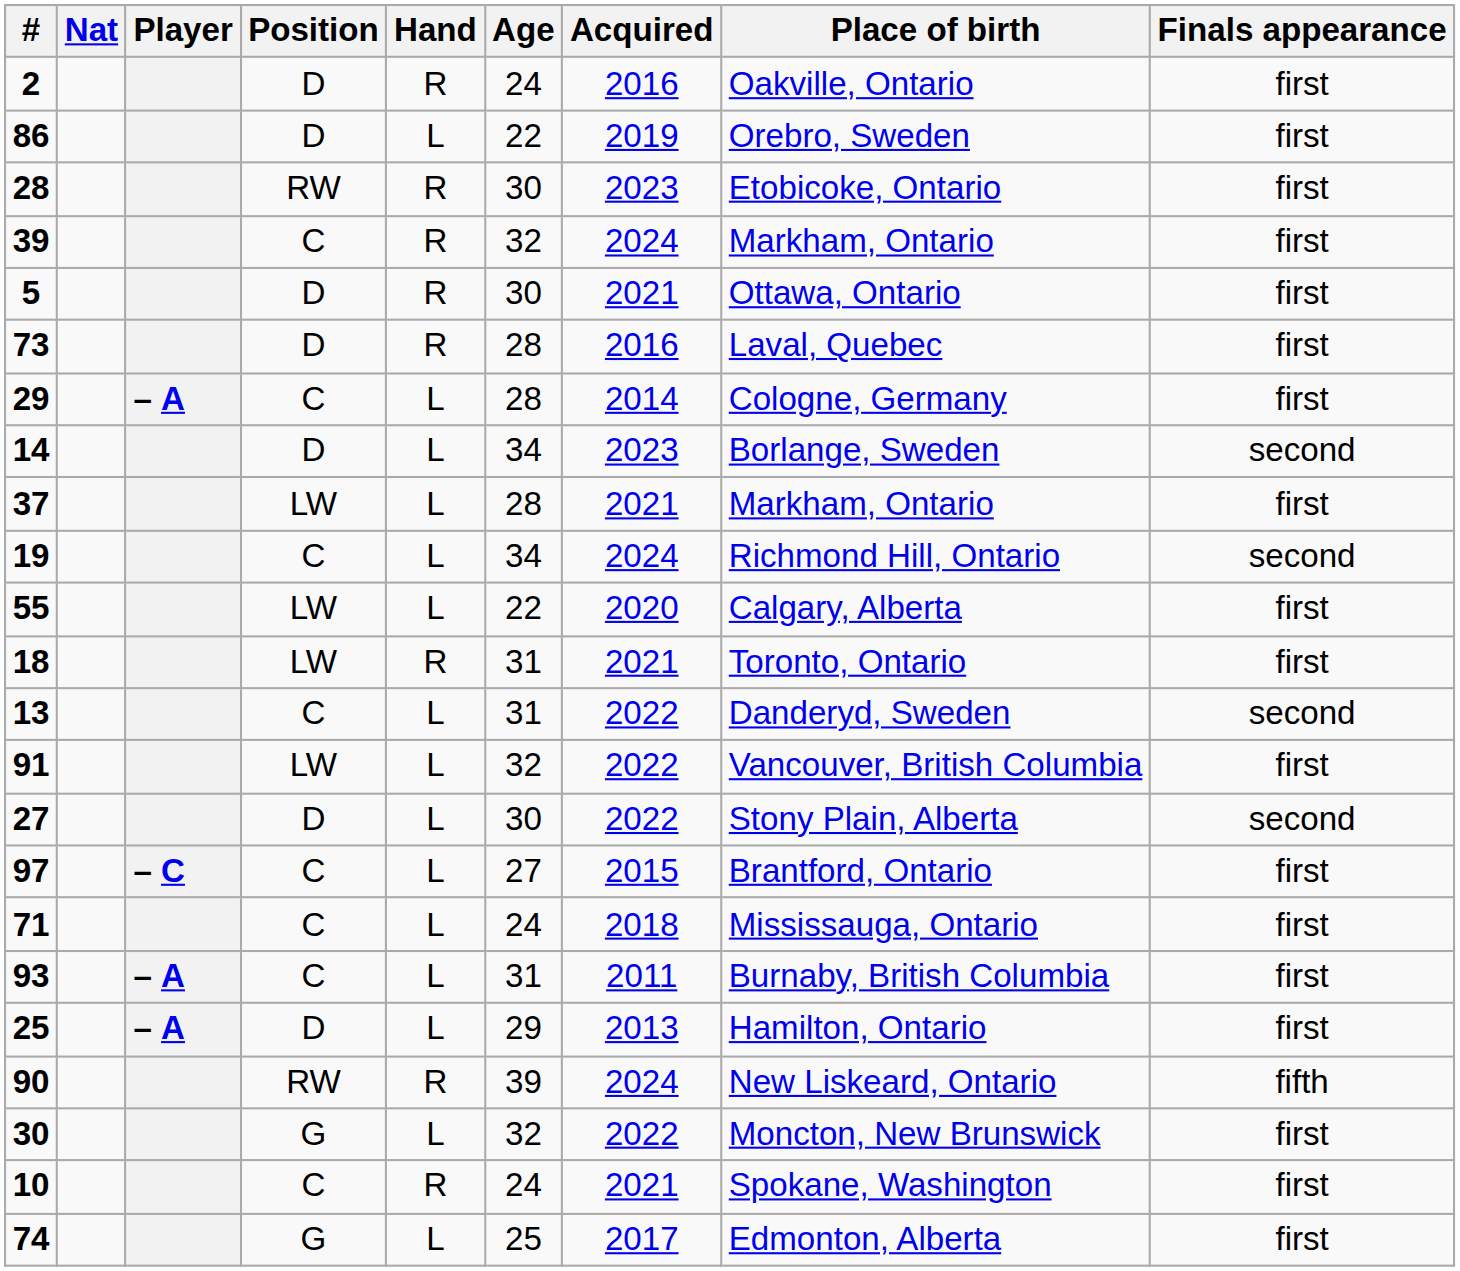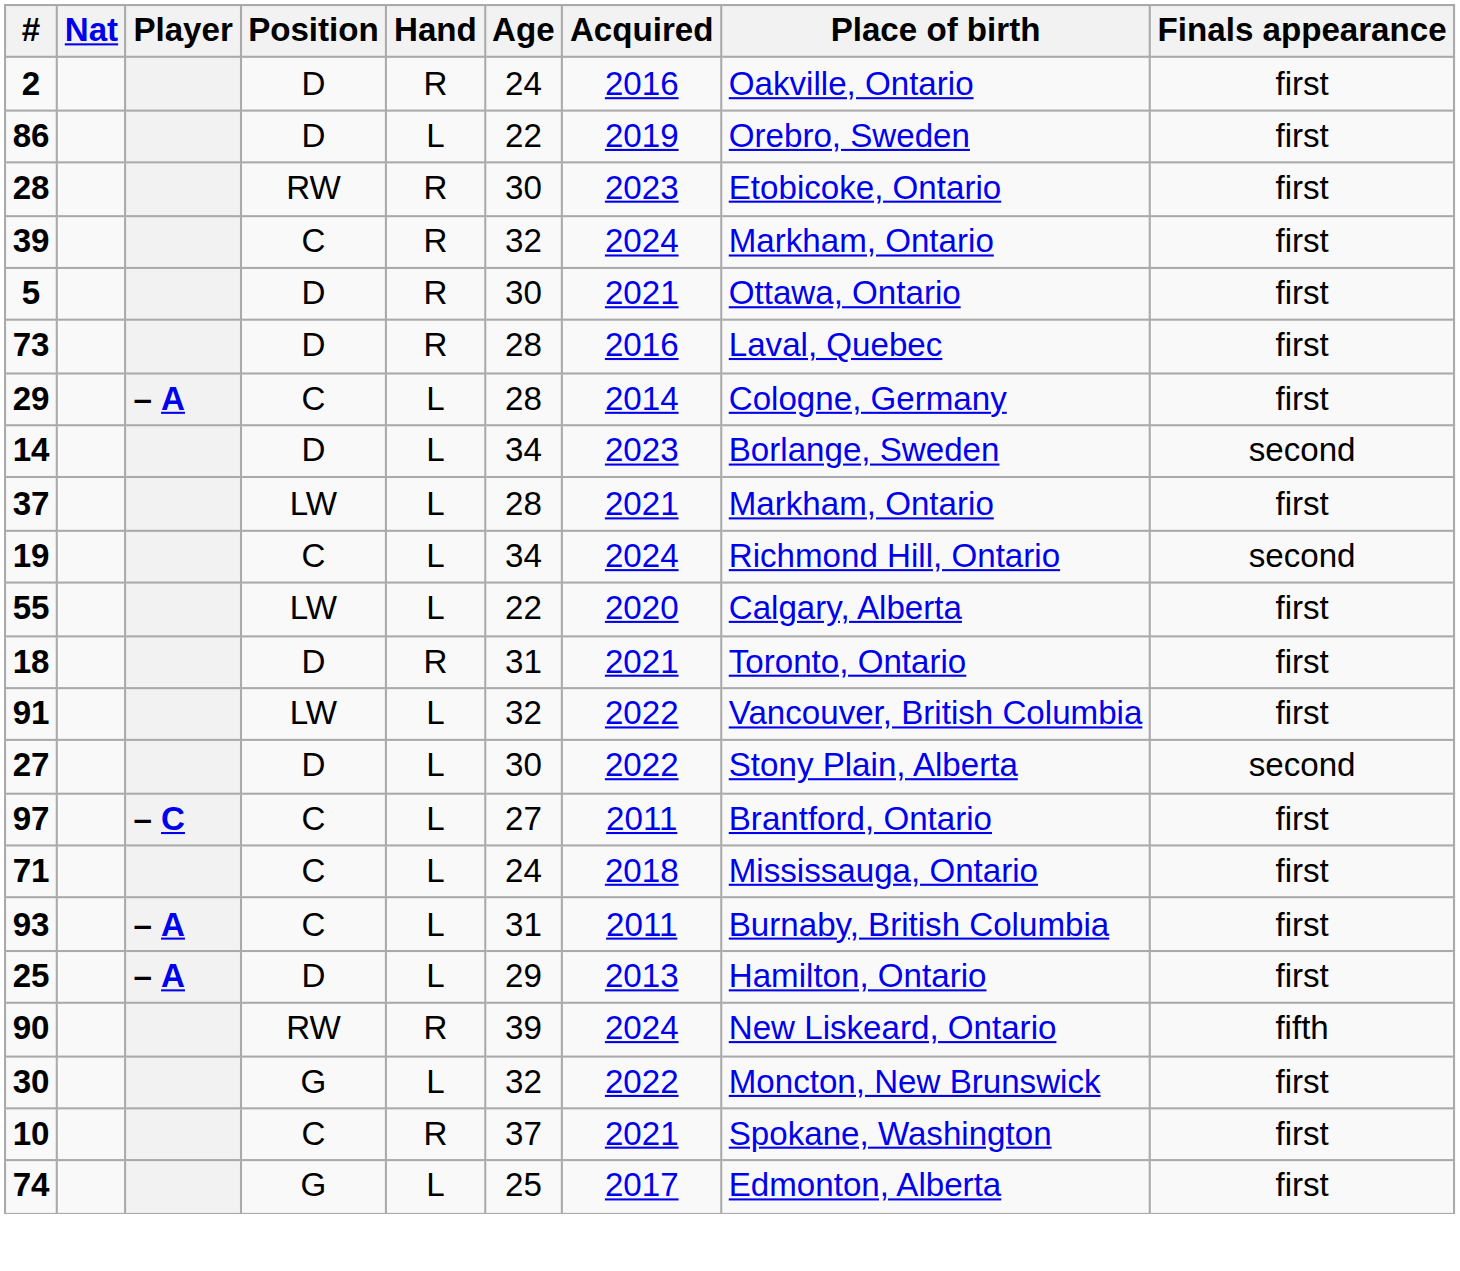18 | Position: LW -> D
- row: 13 | C | L | 31 | 2022 | Danderyd, Sweden | second
97 | Acquired: 2015 -> 2011
10 | Age: 24 -> 37
